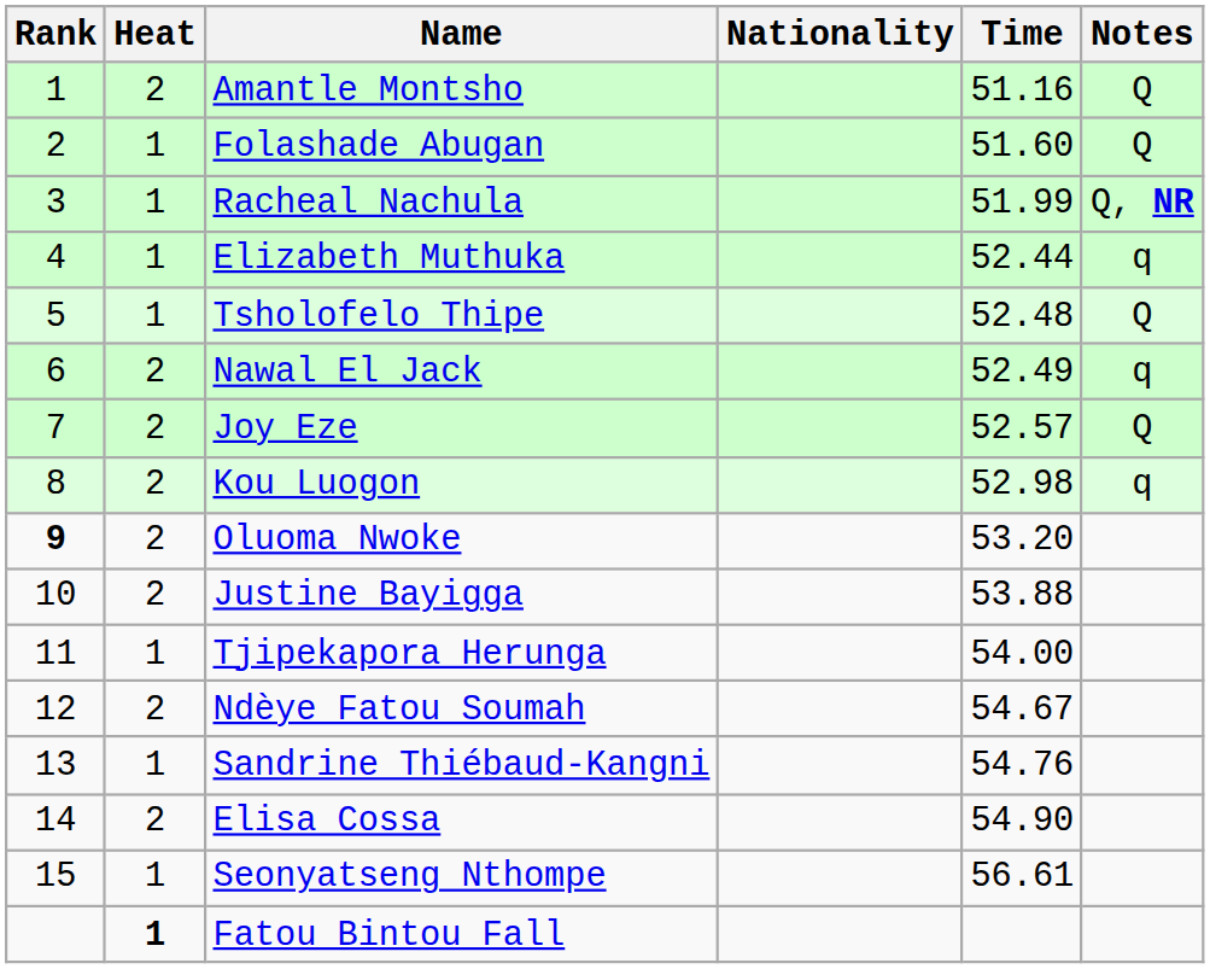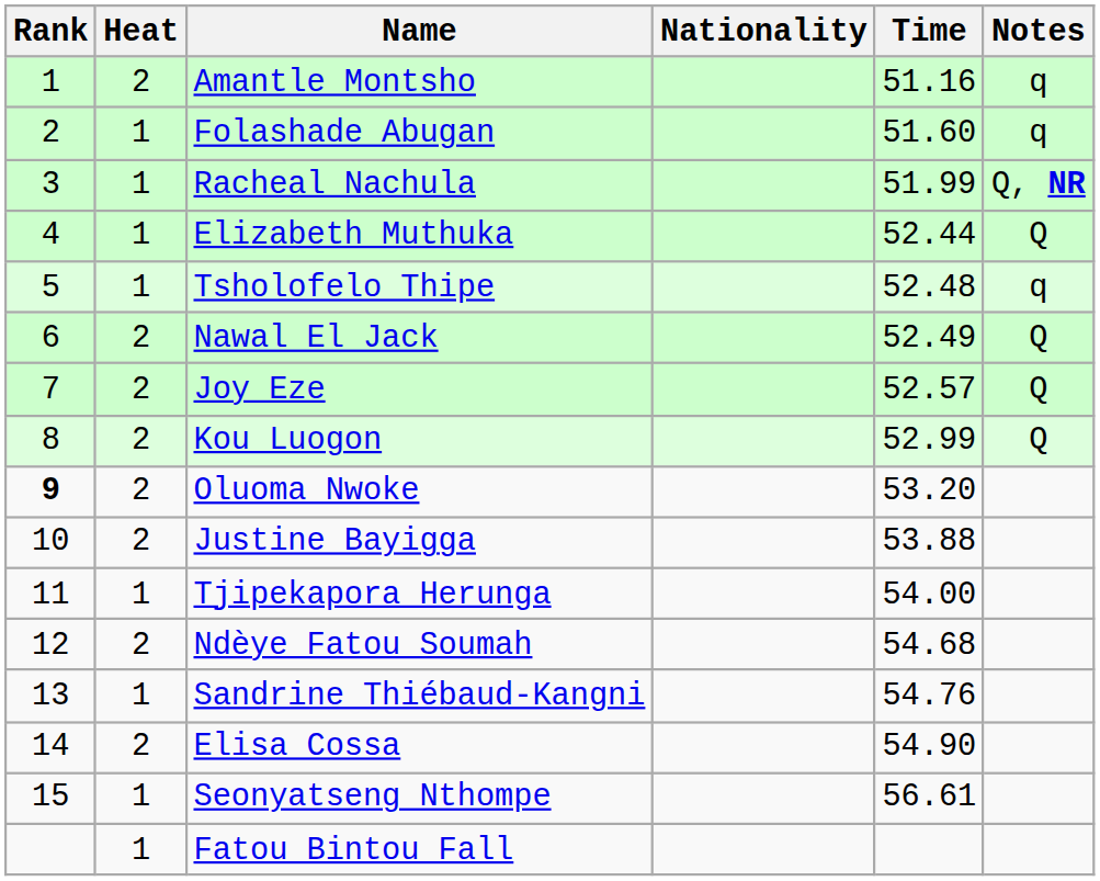Amantle Montsho | Notes: Q -> q
Folashade Abugan | Notes: Q -> q
Elizabeth Muthuka | Notes: q -> Q
Tsholofelo Thipe | Notes: Q -> q
Nawal El Jack | Notes: q -> Q
Kou Luogon | Time: 52.98 -> 52.99
Kou Luogon | Notes: q -> Q
Ndèye Fatou Soumah | Time: 54.67 -> 54.68
Fatou Bintou Fall | Heat: bold -> normal
